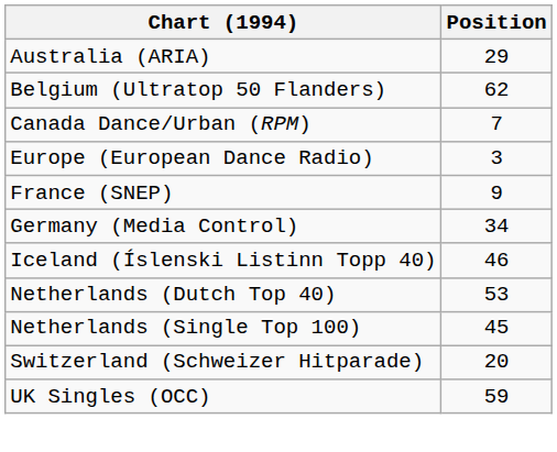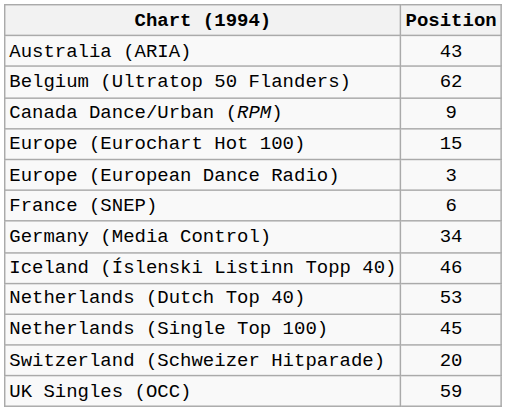Australia (ARIA) | Position: 29 -> 43
Canada Dance/Urban (RPM) | Position: 7 -> 9
+ row: Europe (Eurochart Hot 100) | 15
France (SNEP) | Position: 9 -> 6
